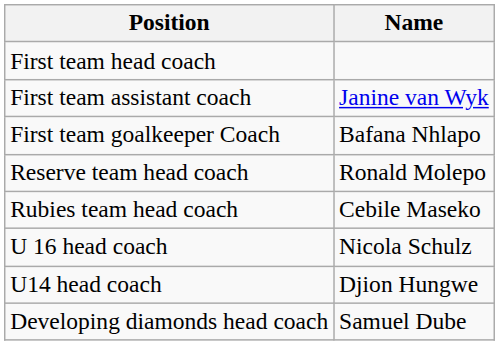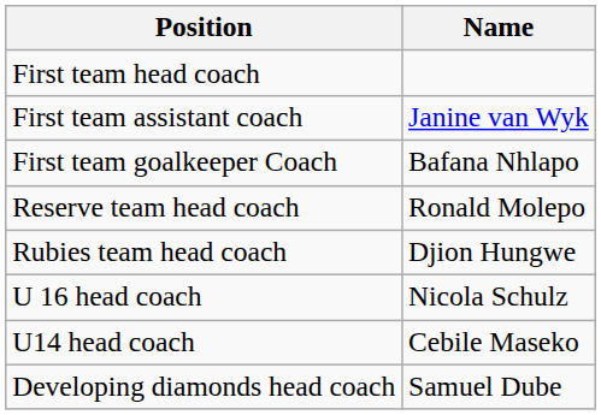Rubies team head coach | Name: Cebile Maseko -> Djion Hungwe
U14 head coach | Name: Djion Hungwe -> Cebile Maseko
